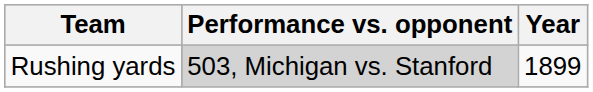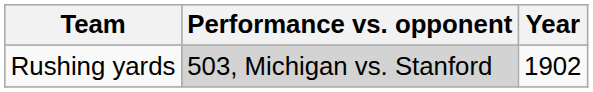Rushing yards | Year: 1899 -> 1902
